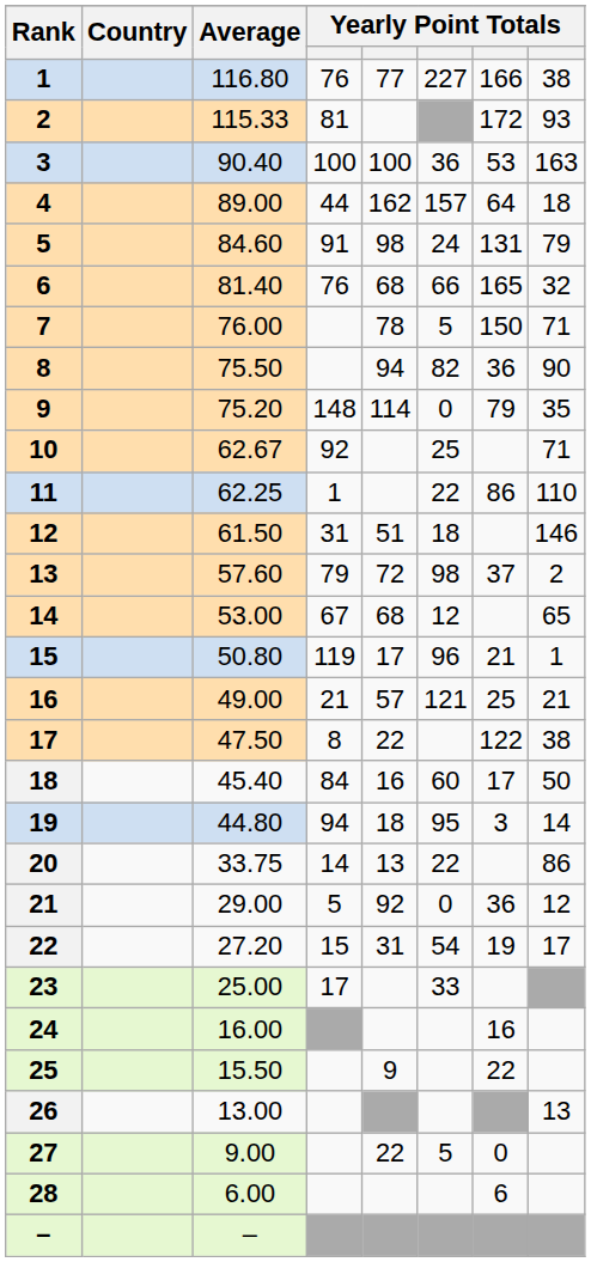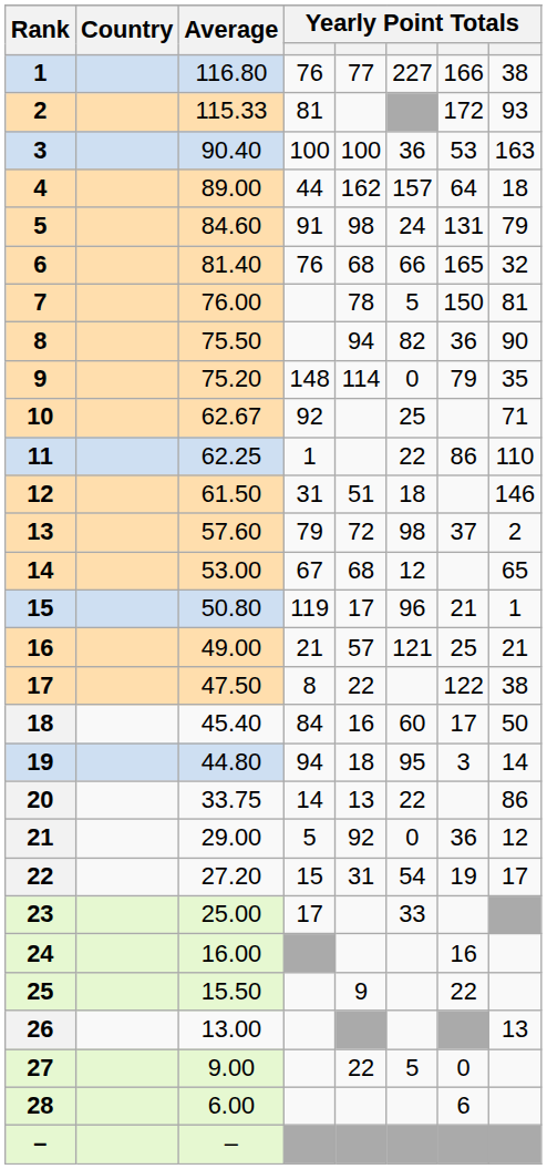7 | column 8: 71 -> 81
